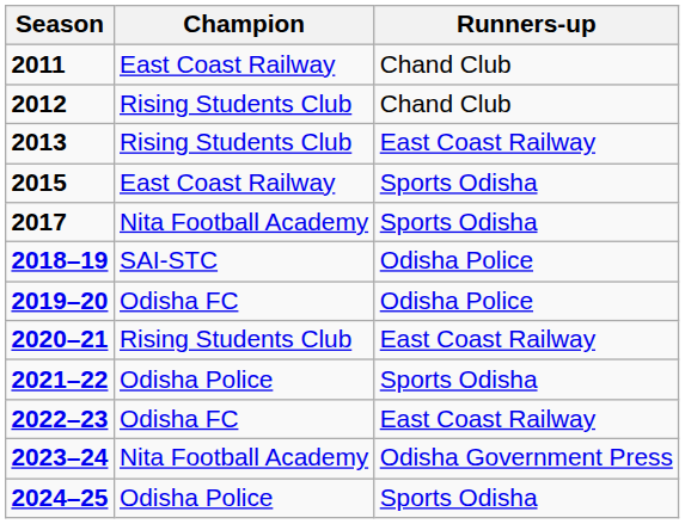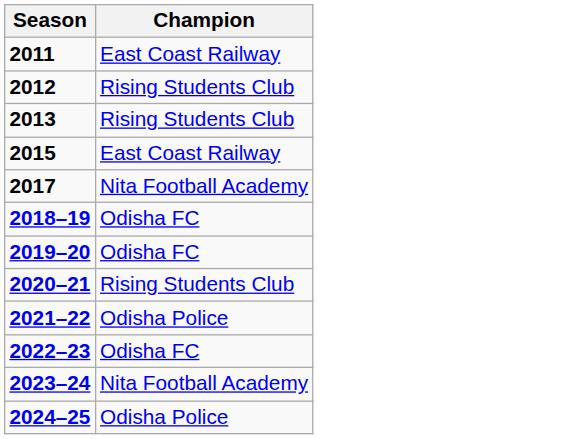- column: Runners-up | Chand Club | Chand Club | East Coast Railway | Sports Odisha | Sports Odisha | Odisha Police | Odisha Police | East Coast Railway | Sports Odisha | East Coast Railway | Odisha Government Press | Sports Odisha
2018–19 | Champion: SAI-STC -> Odisha FC
